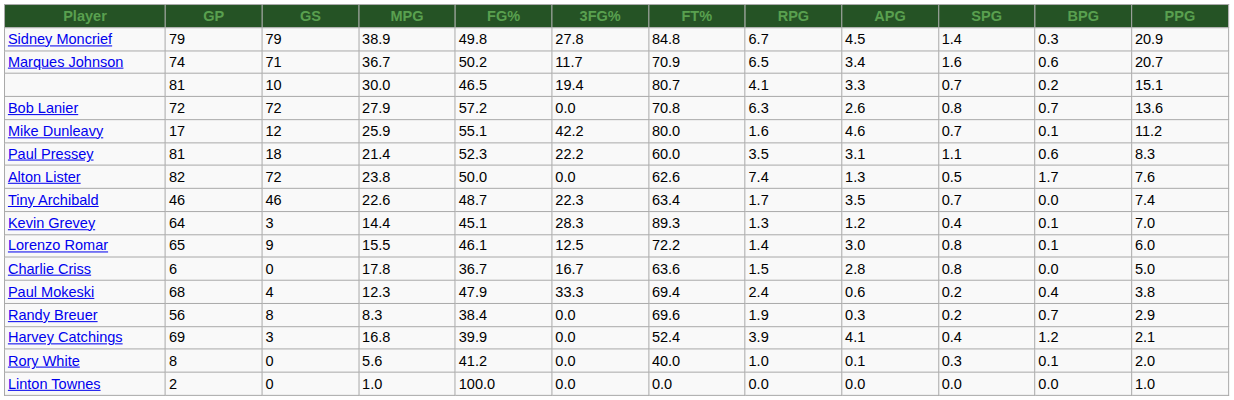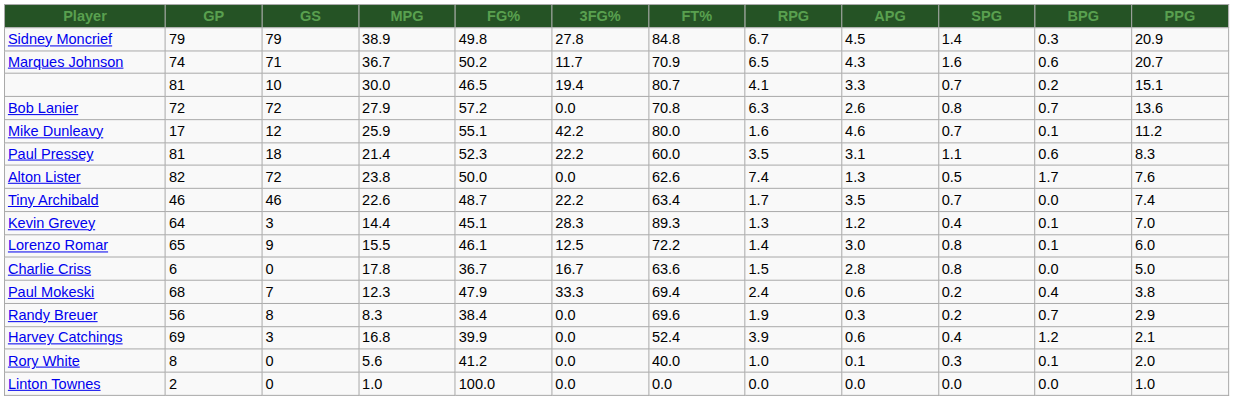Marques Johnson | APG: 3.4 -> 4.3
Tiny Archibald | 3FG%: 22.3 -> 22.2
Paul Mokeski | GS: 4 -> 7
Harvey Catchings | APG: 4.1 -> 0.6
